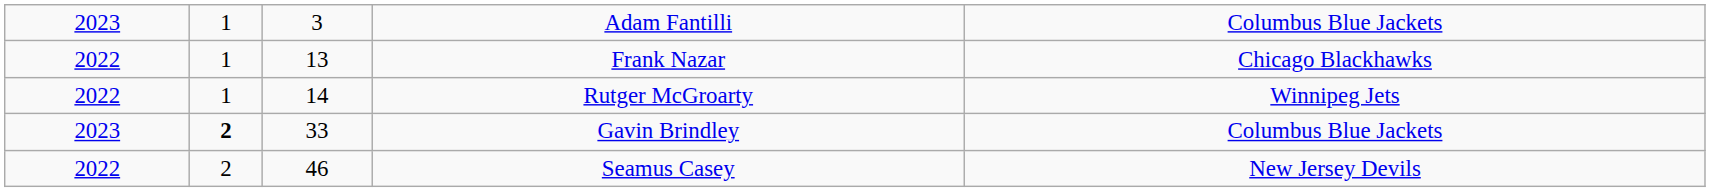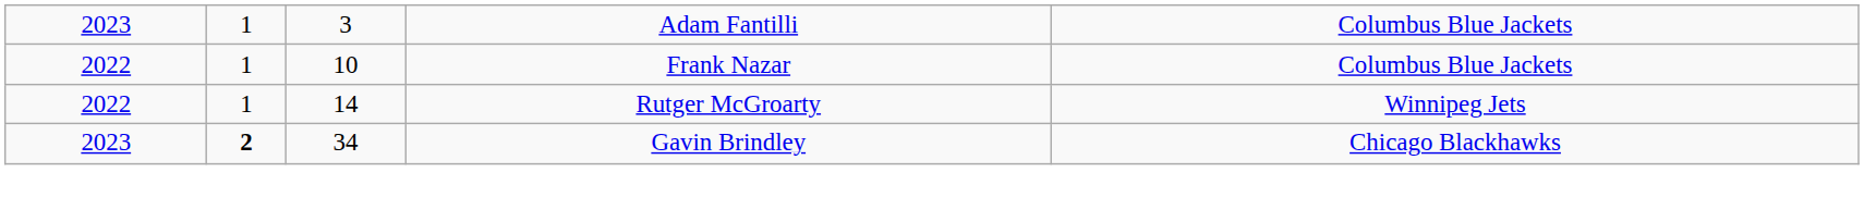Frank Nazar | column 3: 13 -> 10
Frank Nazar | column 5: Chicago Blackhawks -> Columbus Blue Jackets
Gavin Brindley | column 3: 33 -> 34
Gavin Brindley | column 5: Columbus Blue Jackets -> Chicago Blackhawks
- row: 2022 | 2 | 46 | Seamus Casey | New Jersey Devils
